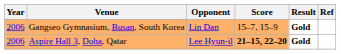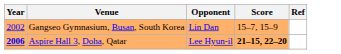- column: Result | Gold | Gold
Gangseo Gymnasium, Busan, South Korea | Year: 2006 -> 2002
Aspire Hall 3, Doha, Qatar | Year: normal -> bold
